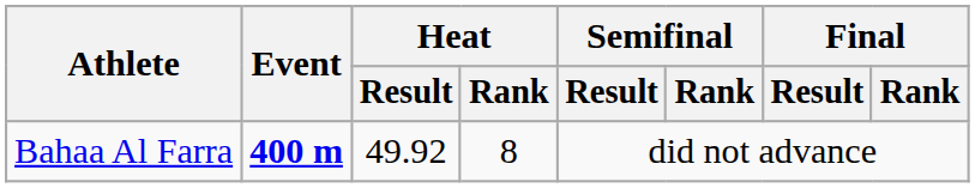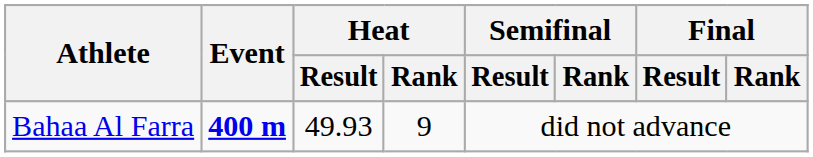Bahaa Al Farra | Heat / Result: 49.92 -> 49.93
Bahaa Al Farra | Heat / Rank: 8 -> 9
